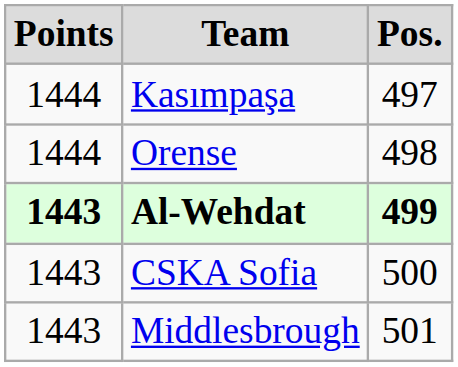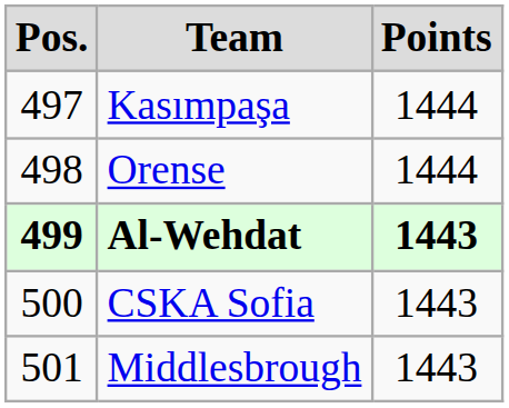columns swapped: Pos. <-> Points
